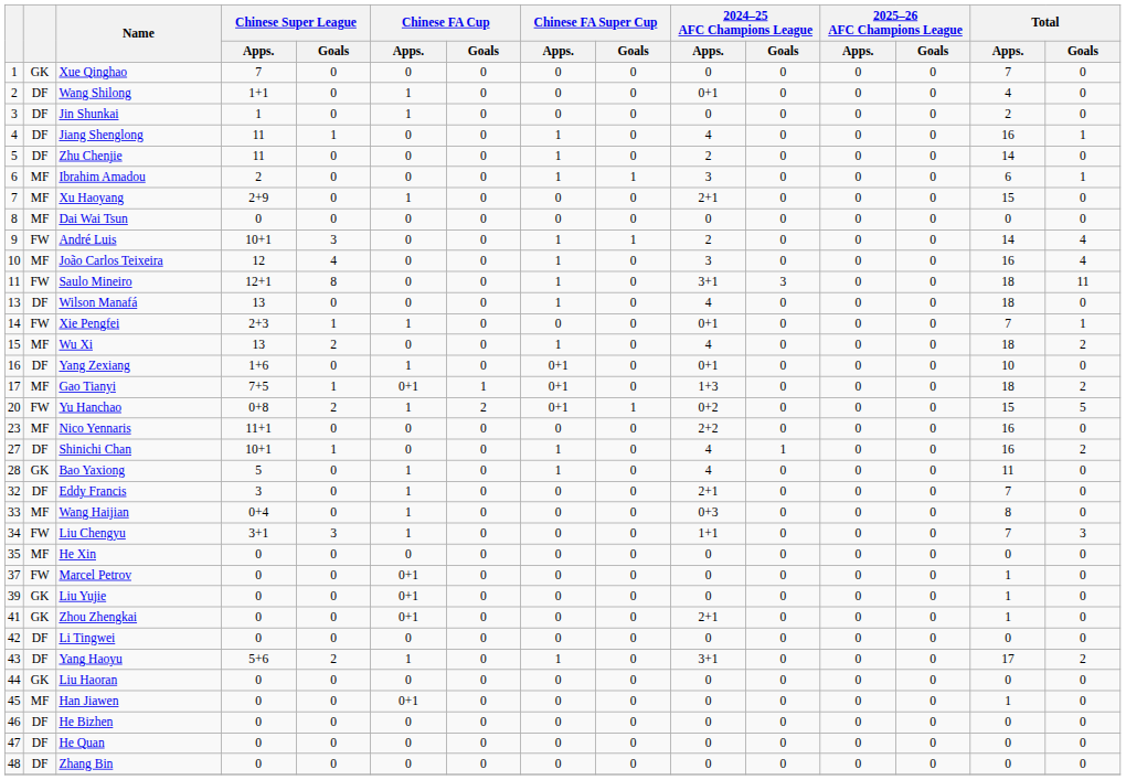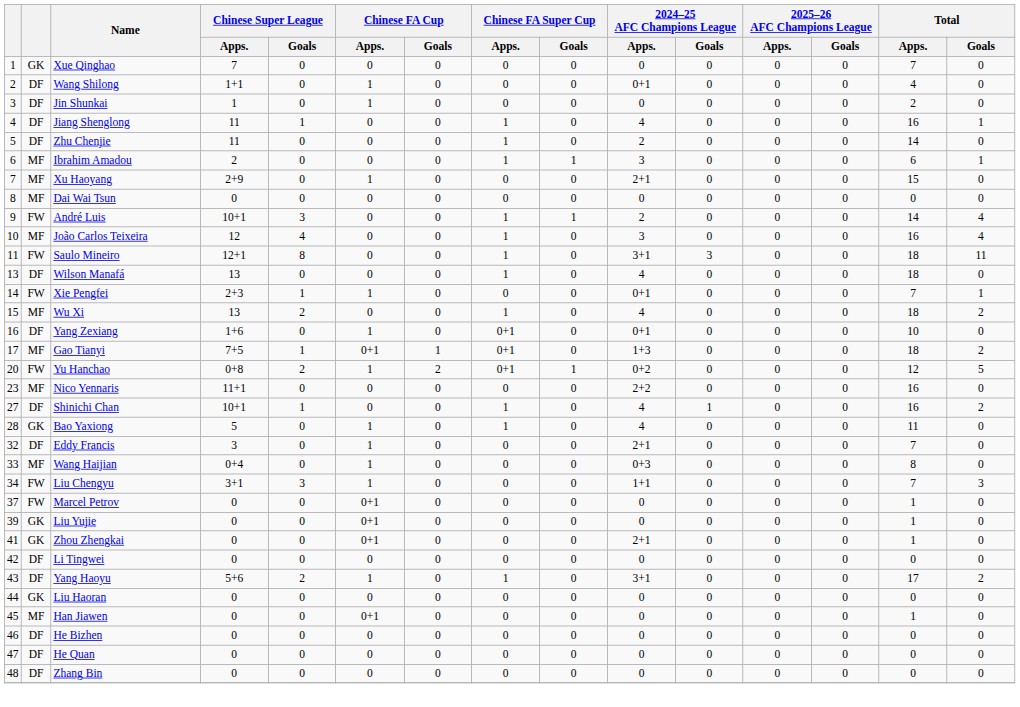Yu Hanchao | Total / Apps.: 15 -> 12
- row: 35 | MF | He Xin | 0 | 0 | 0 | 0 | 0 | 0 | 0 | 0 | 0 | 0 | 0 | 0
